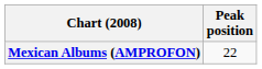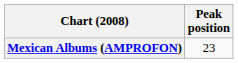Mexican Albums (AMPROFON) | Peak position: 22 -> 23
